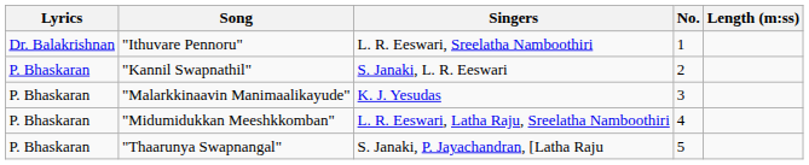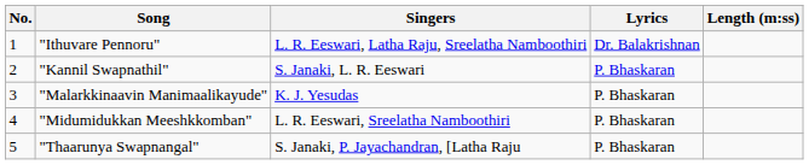columns swapped: No. <-> Lyrics
"Ithuvare Pennoru" | Singers: L. R. Eeswari, Sreelatha Namboothiri -> L. R. Eeswari, Latha Raju, Sreelatha Namboothiri
"Midumidukkan Meeshkkomban" | Singers: L. R. Eeswari, Latha Raju, Sreelatha Namboothiri -> L. R. Eeswari, Sreelatha Namboothiri
